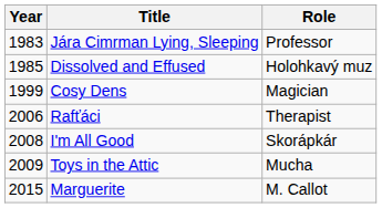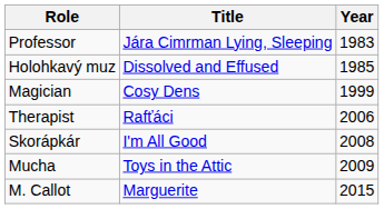columns swapped: Year <-> Role
